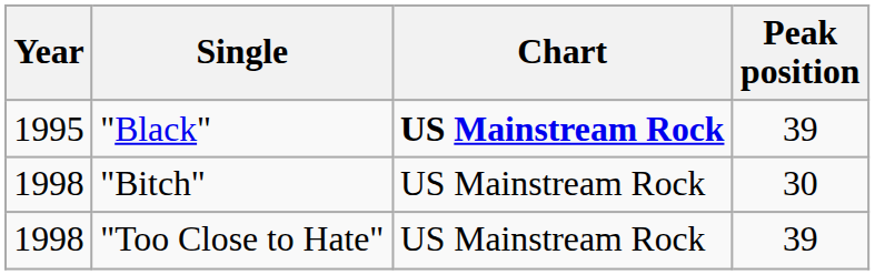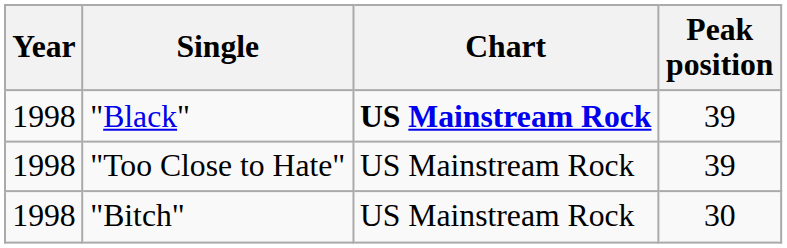"Black" | Year: 1995 -> 1998
rows swapped: "Bitch" <-> "Too Close to Hate"
